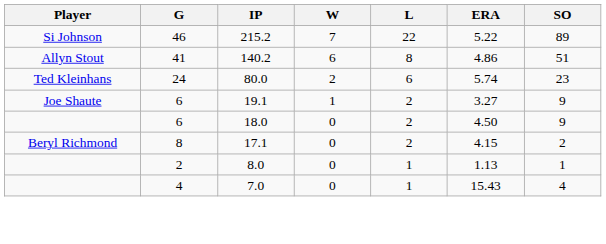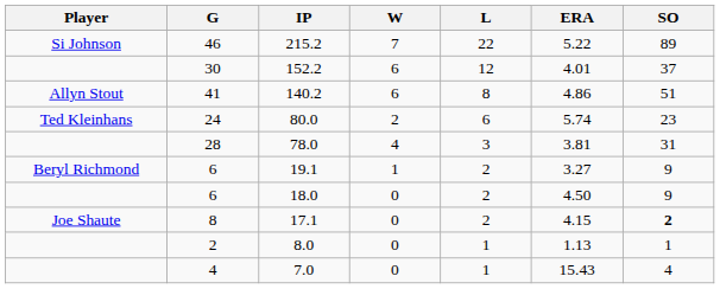+ row: 30 | 152.2 | 6 | 12 | 4.01 | 37
+ row: 28 | 78.0 | 4 | 3 | 3.81 | 31
19.1 | Player: Joe Shaute -> Beryl Richmond
17.1 | Player: Beryl Richmond -> Joe Shaute
17.1 | SO: normal -> bold
